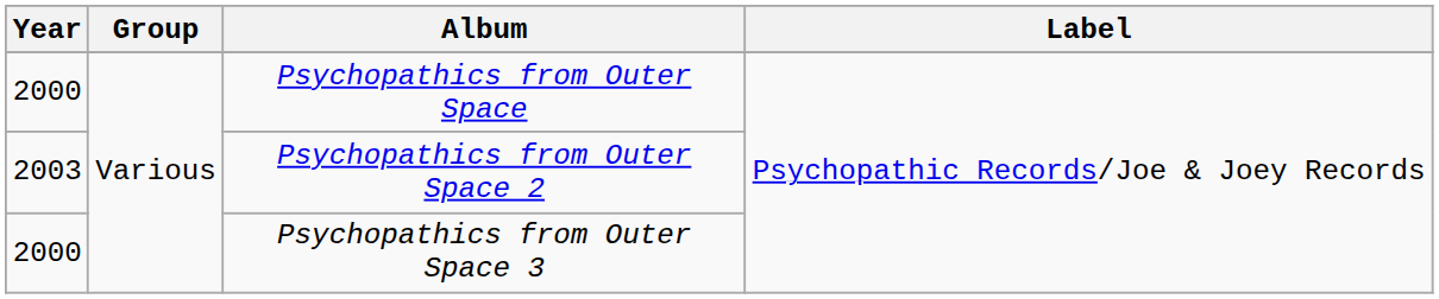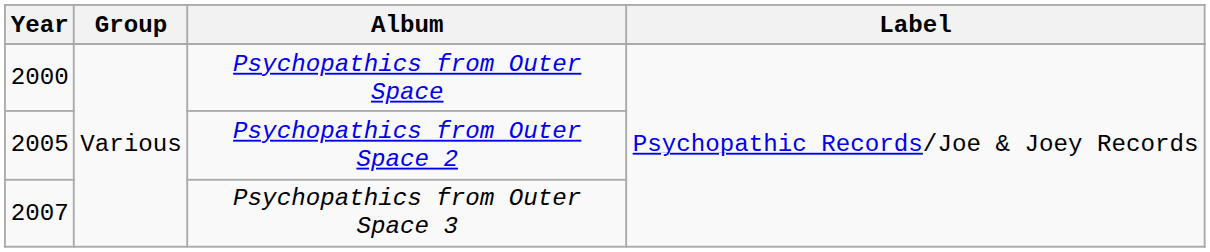Psychopathics from Outer Space 2 | Year: 2003 -> 2005
Psychopathics from Outer Space 3 | Year: 2000 -> 2007
